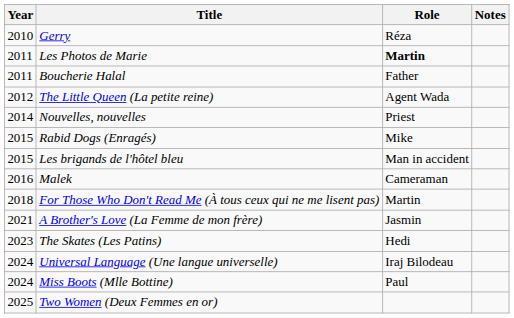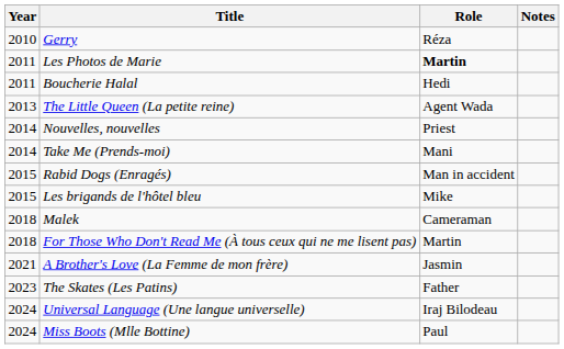Boucherie Halal | Role: Father -> Hedi
The Little Queen (La petite reine) | Year: 2012 -> 2013
+ row: 2014 | Take Me (Prends-moi) | Mani
Rabid Dogs (Enragés) | Role: Mike -> Man in accident
Les brigands de l'hôtel bleu | Role: Man in accident -> Mike
Malek | Year: 2016 -> 2018
The Skates (Les Patins) | Role: Hedi -> Father
- row: 2025 | Two Women (Deux Femmes en or)
